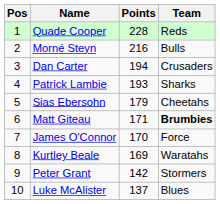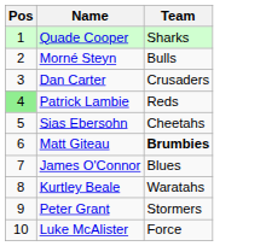- column: Points | 228 | 216 | 194 | 193 | 179 | 171 | 170 | 169 | 142 | 137
Quade Cooper | Team: Reds -> Sharks
Patrick Lambie | Pos: no background -> lightgreen background
Patrick Lambie | Team: Sharks -> Reds
James O'Connor | Team: Force -> Blues
Luke McAlister | Team: Blues -> Force
